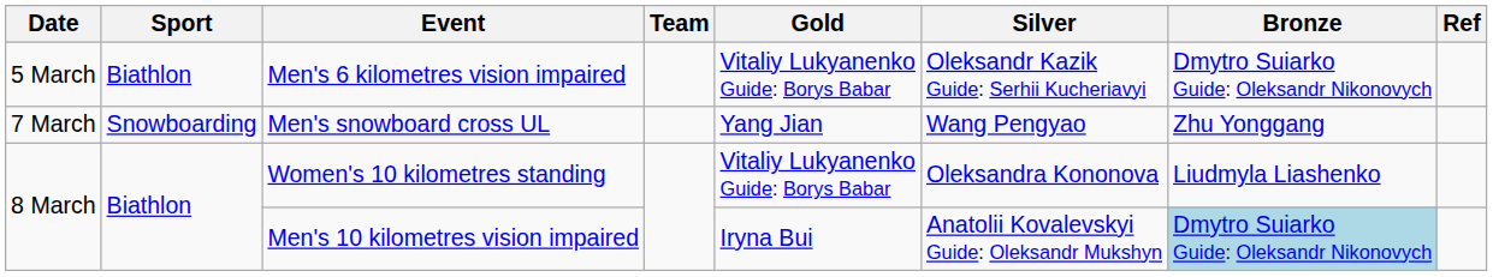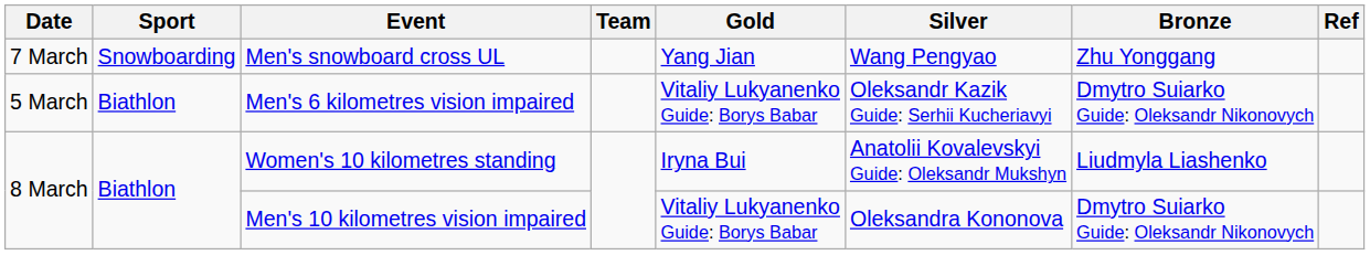rows swapped: Men's 6 kilometres vision impaired <-> Men's snowboard cross UL
Women's 10 kilometres standing | Gold: Vitaliy Lukyanenko Guide: Borys Babar -> Iryna Bui
Women's 10 kilometres standing | Silver: Oleksandra Kononova -> Anatolii Kovalevskyi Guide: Oleksandr Mukshyn
Men's 10 kilometres vision impaired | Gold: Iryna Bui -> Vitaliy Lukyanenko Guide: Borys Babar
Men's 10 kilometres vision impaired | Silver: Anatolii Kovalevskyi Guide: Oleksandr Mukshyn -> Oleksandra Kononova
Men's 10 kilometres vision impaired | Bronze: lightblue background -> no background
